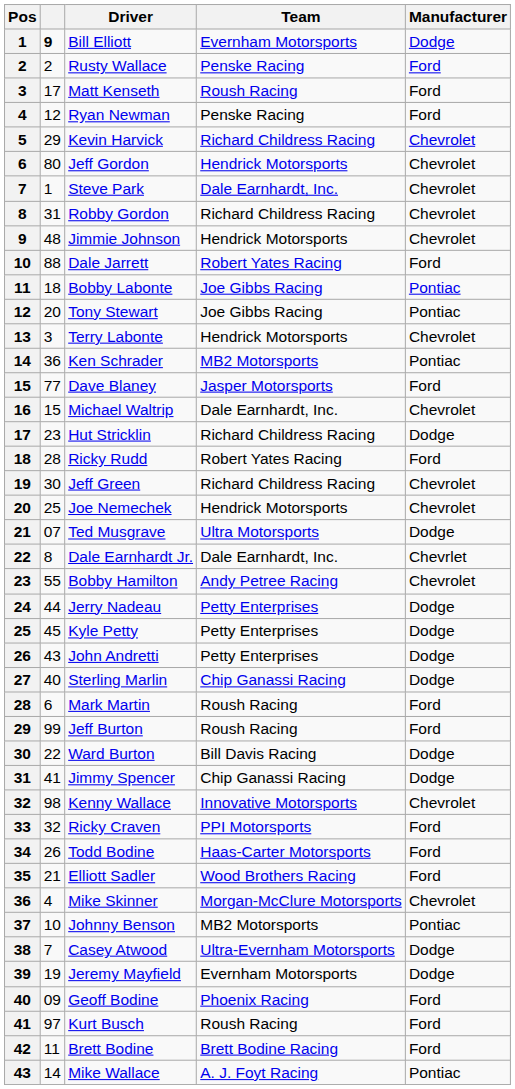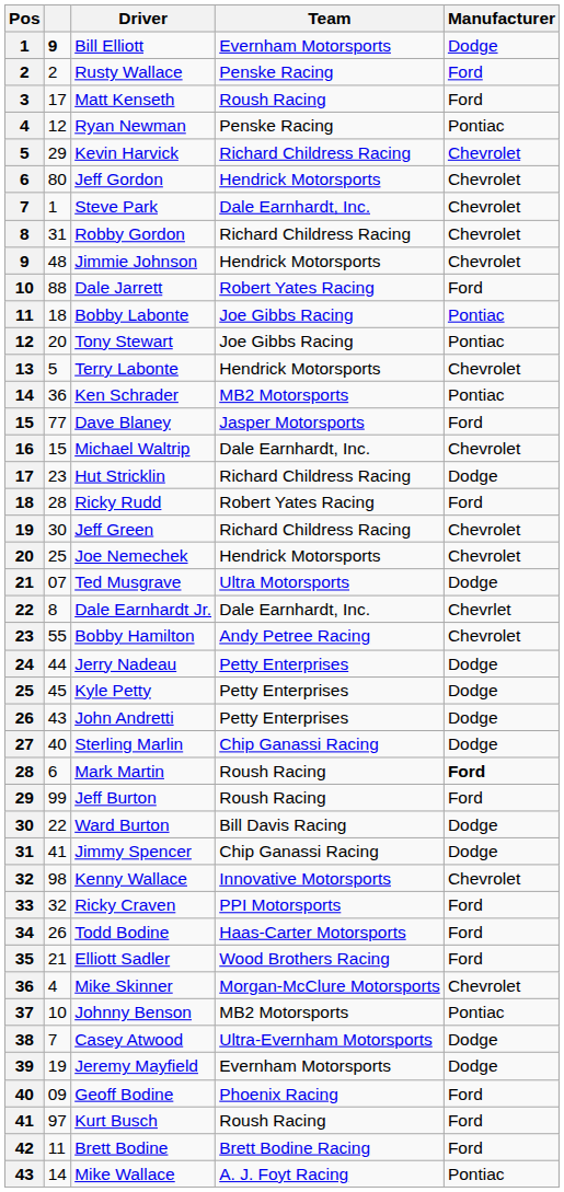Ryan Newman | Manufacturer: Ford -> Pontiac
Terry Labonte | column 2: 3 -> 5
Mark Martin | Manufacturer: normal -> bold
